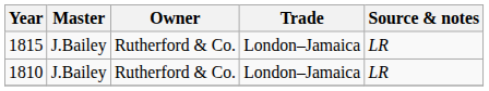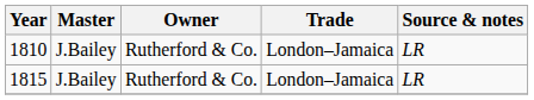rows swapped: 1810 <-> 1815
